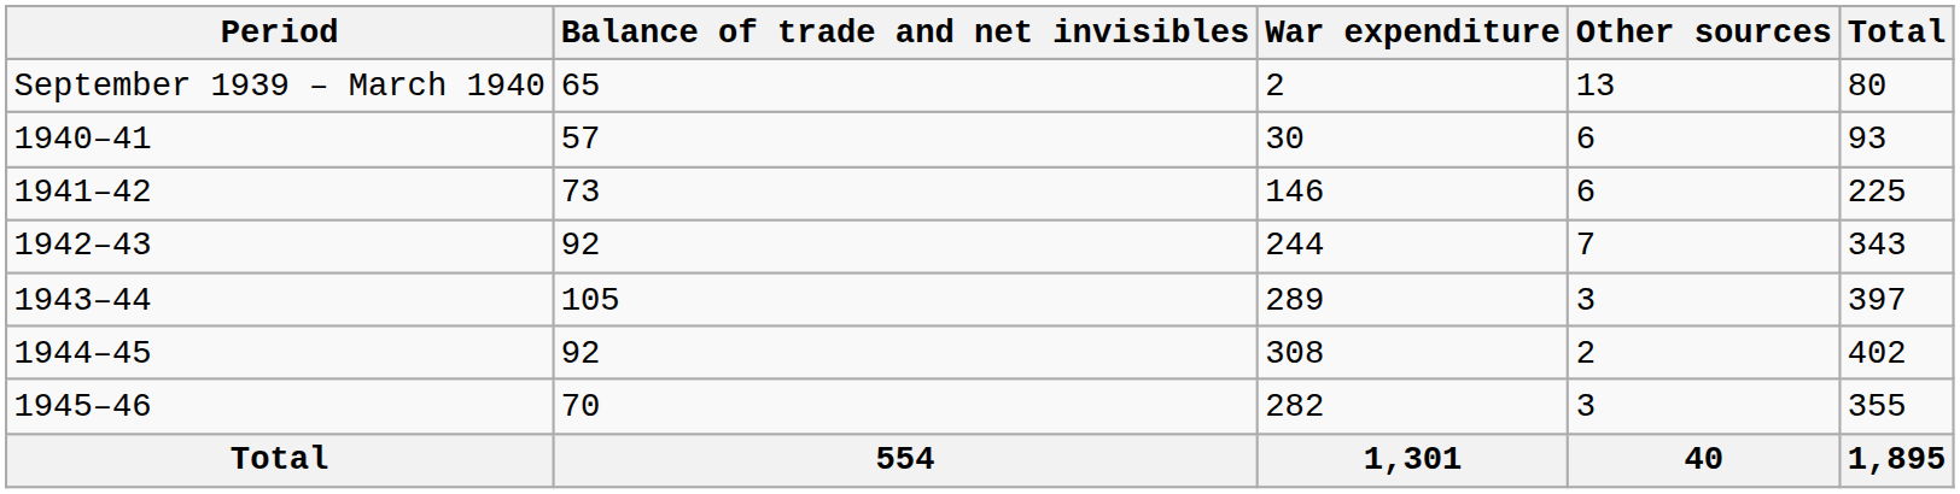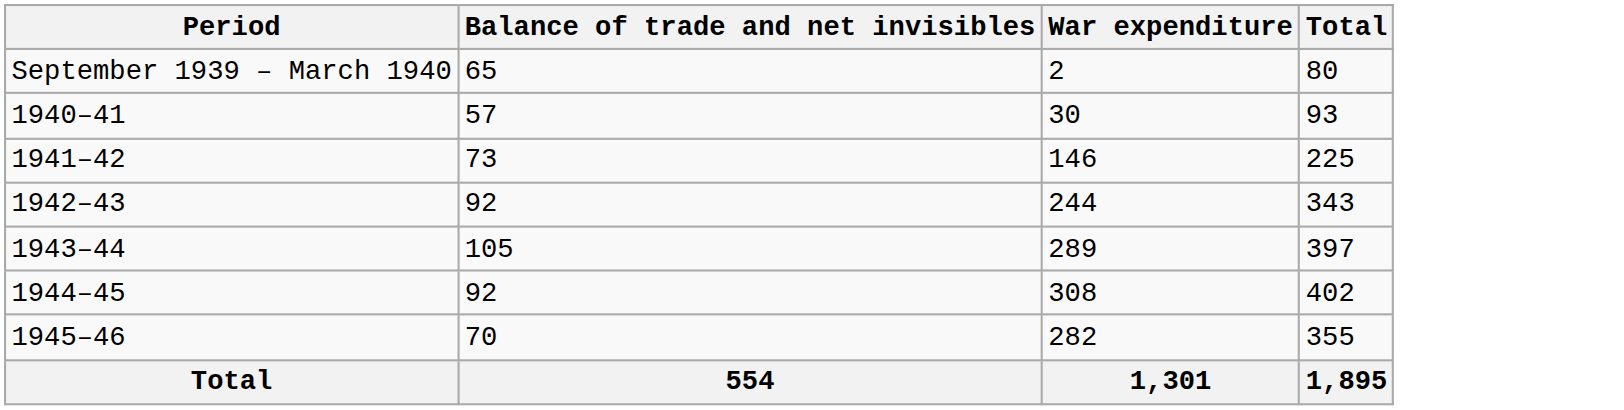- column: Other sources | 13 | 6 | 6 | 7 | 3 | 2 | 3 | 40
